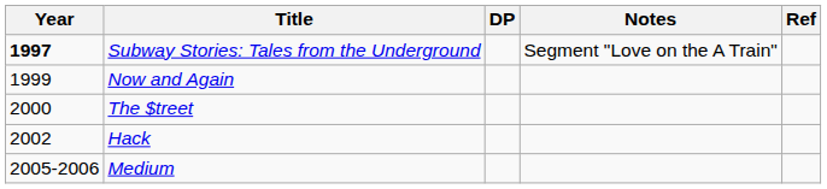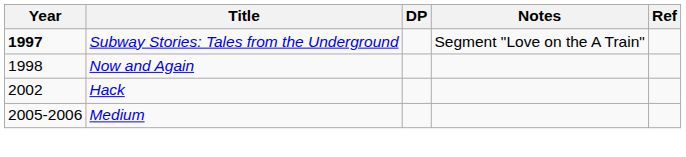Now and Again | Year: 1999 -> 1998
- row: 2000 | The $treet
